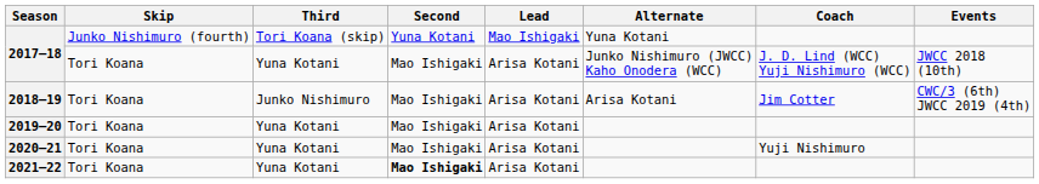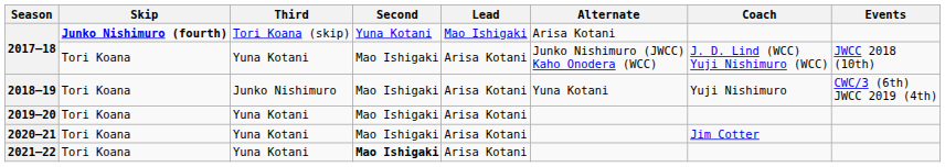2017–18 / Tori Koana (skip) | Skip: normal -> bold
2017–18 / Tori Koana (skip) | Alternate: Yuna Kotani -> Arisa Kotani
2018–19 | Alternate: Arisa Kotani -> Yuna Kotani
2018–19 | Coach: Jim Cotter -> Yuji Nishimuro
2020–21 | Coach: Yuji Nishimuro -> Jim Cotter
